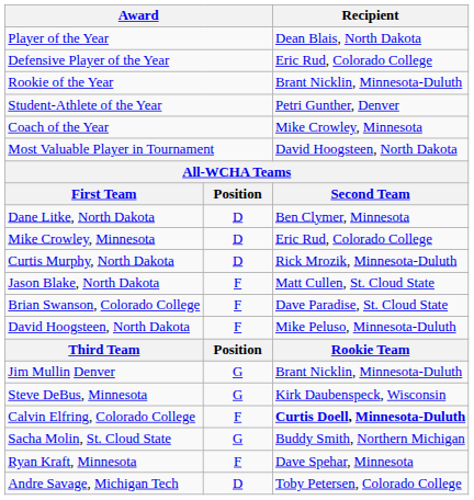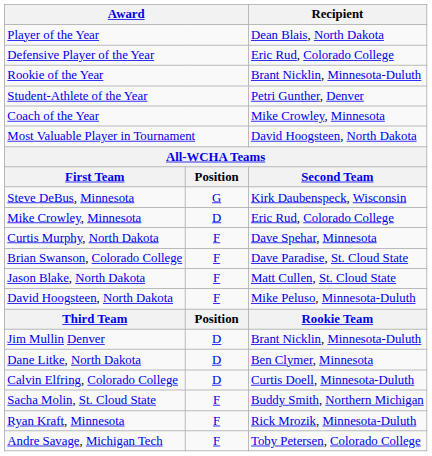rows swapped: Steve DeBus, Minnesota <-> Dane Litke, North Dakota
Curtis Murphy, North Dakota | column 2: D -> F
Curtis Murphy, North Dakota | Recipient: Rick Mrozik, Minnesota-Duluth -> Dave Spehar, Minnesota
rows swapped: Brian Swanson, Colorado College <-> Jason Blake, North Dakota
Jim Mullin Denver | column 2: G -> D
Calvin Elfring, Colorado College | column 2: F -> D
Calvin Elfring, Colorado College | Recipient: bold -> normal
Sacha Molin, St. Cloud State | column 2: G -> F
Ryan Kraft, Minnesota | Recipient: Dave Spehar, Minnesota -> Rick Mrozik, Minnesota-Duluth
Andre Savage, Michigan Tech | column 2: D -> F
